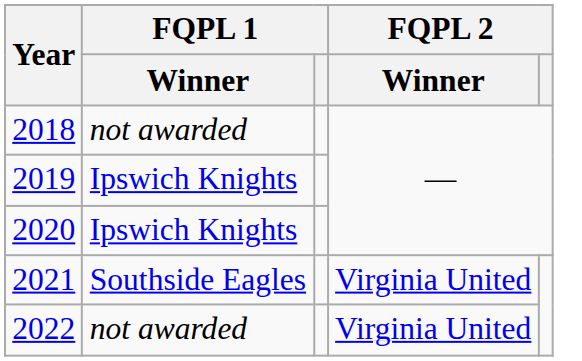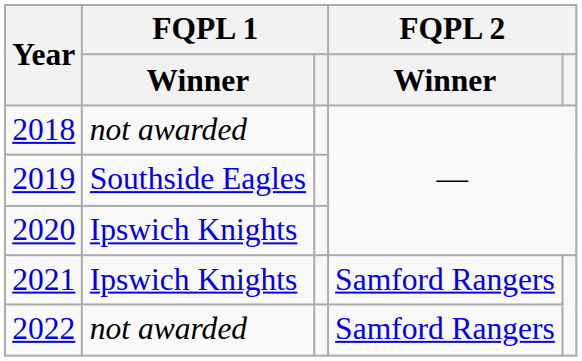2019 | FQPL 1 / Winner: Ipswich Knights -> Southside Eagles
2021 | FQPL 1 / Winner: Southside Eagles -> Ipswich Knights
2021 | FQPL 2 / Winner: Virginia United -> Samford Rangers
2022 | FQPL 2 / Winner: Virginia United -> Samford Rangers
